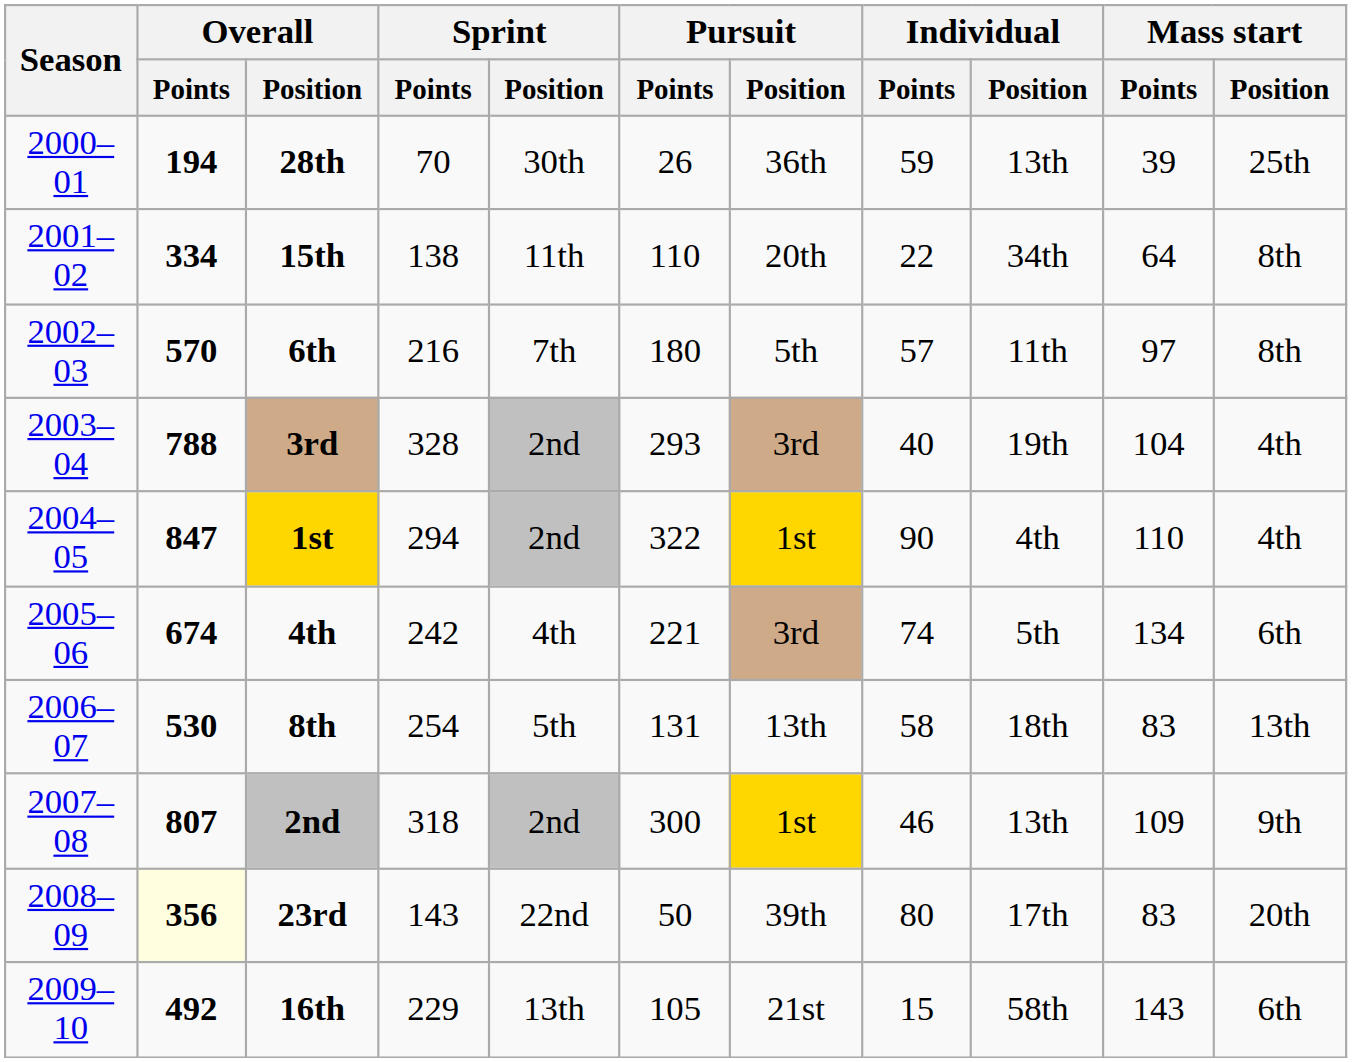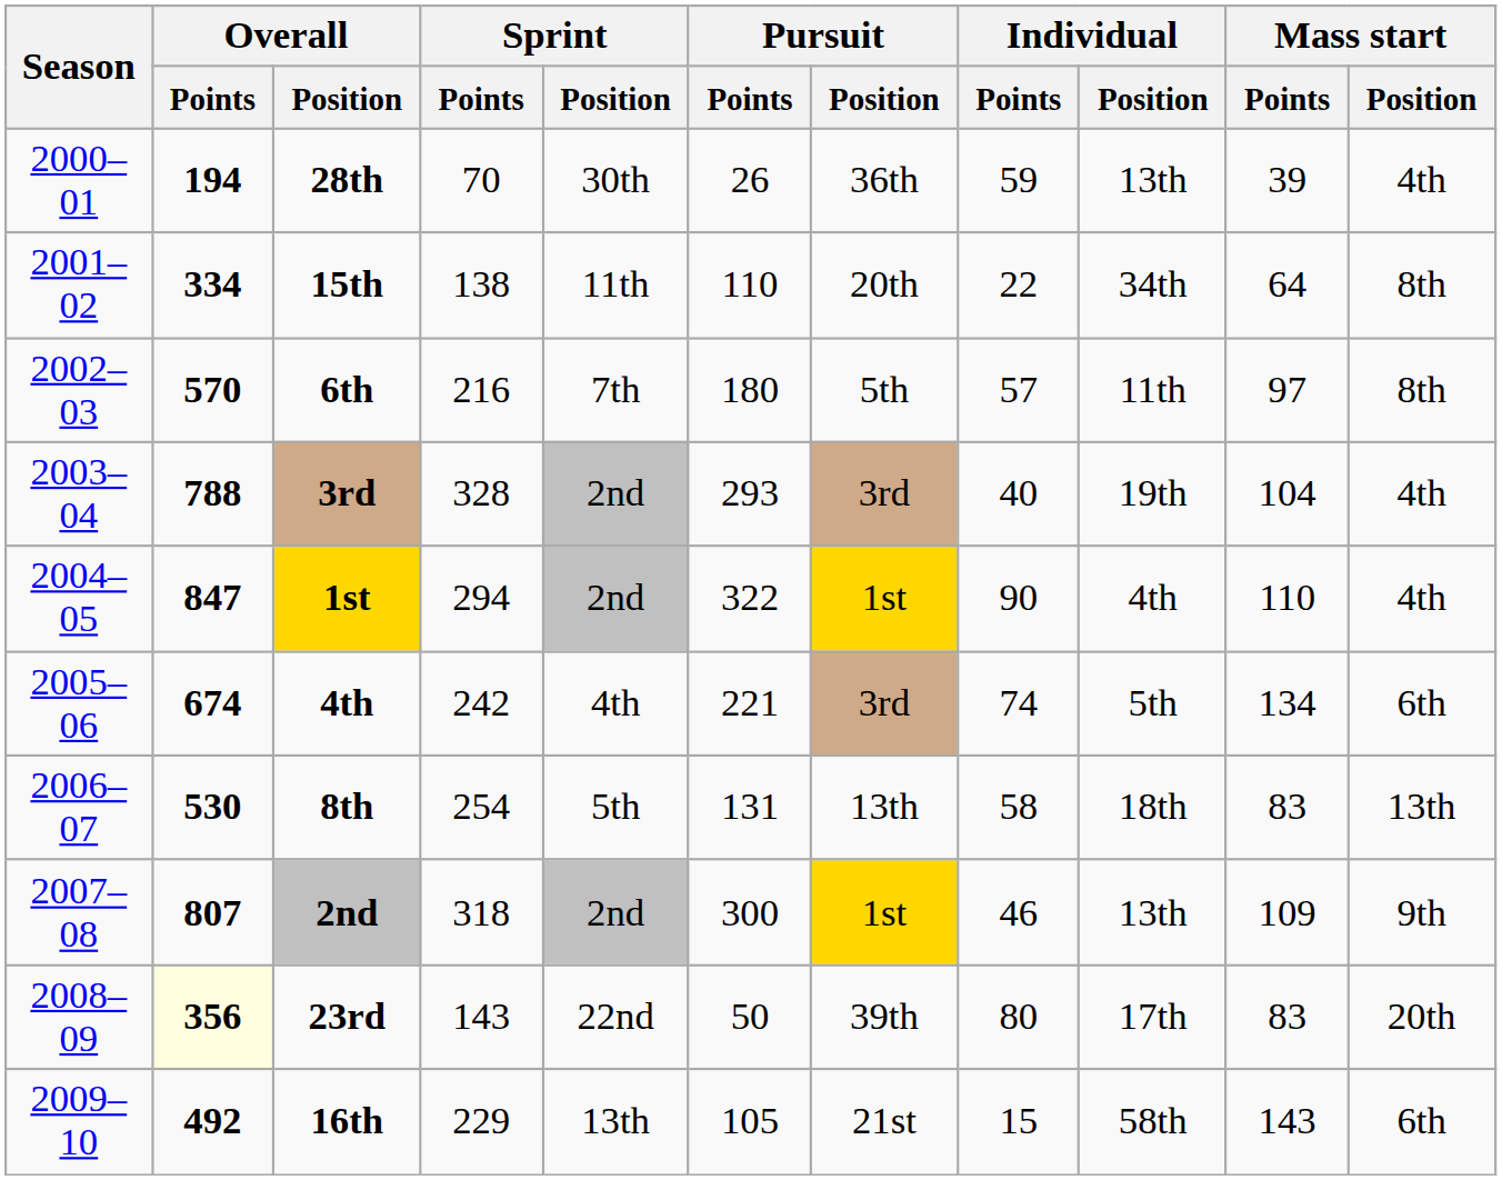28th | Mass start / Position: 25th -> 4th
